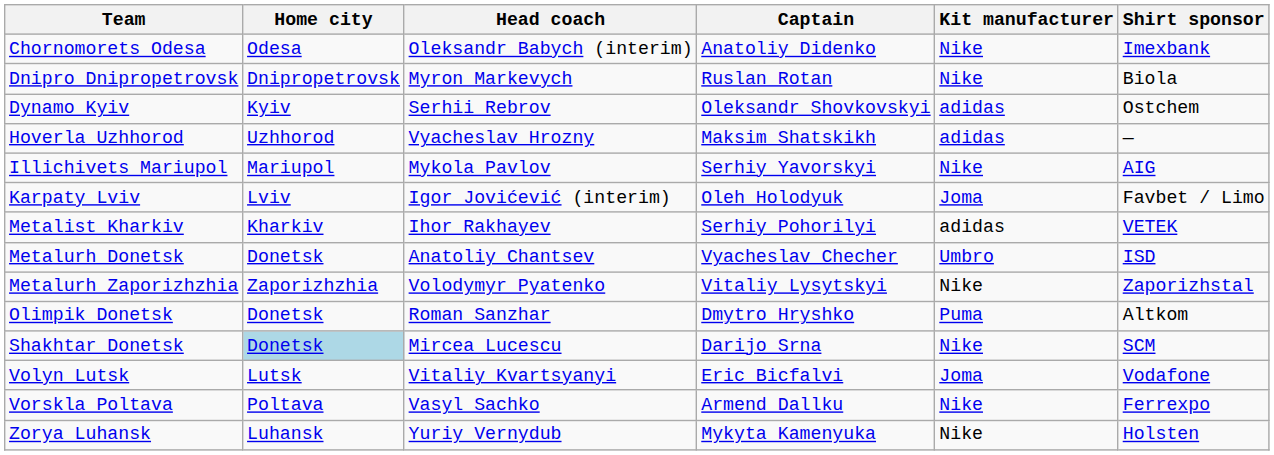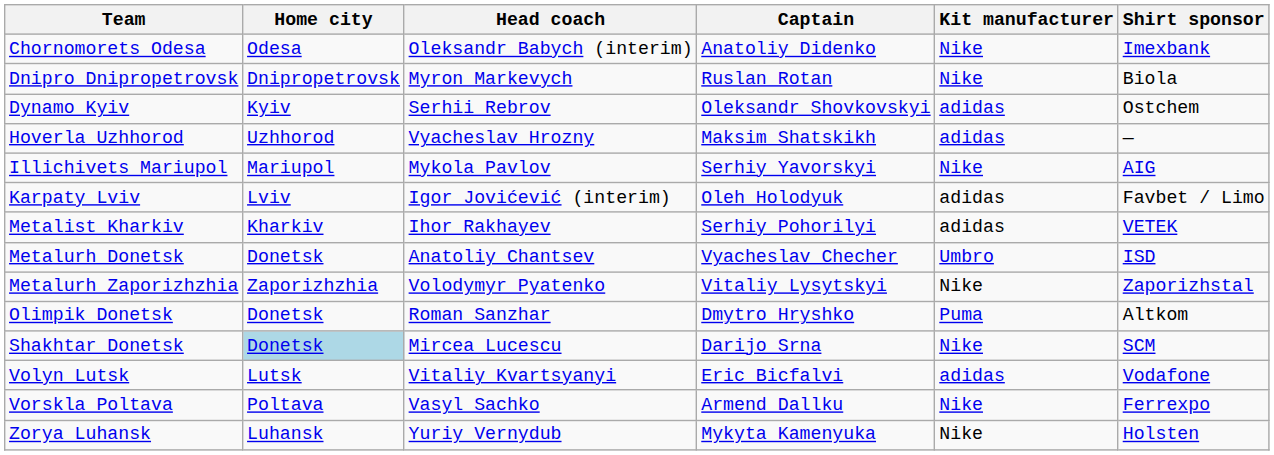Karpaty Lviv | Kit manufacturer: Joma -> adidas
Volyn Lutsk | Kit manufacturer: Joma -> adidas
